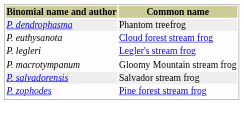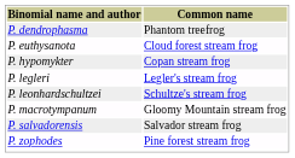+ row: P. hypomykter | Copan stream frog
+ row: P. leonhardschultzei | Schultze's stream frog
